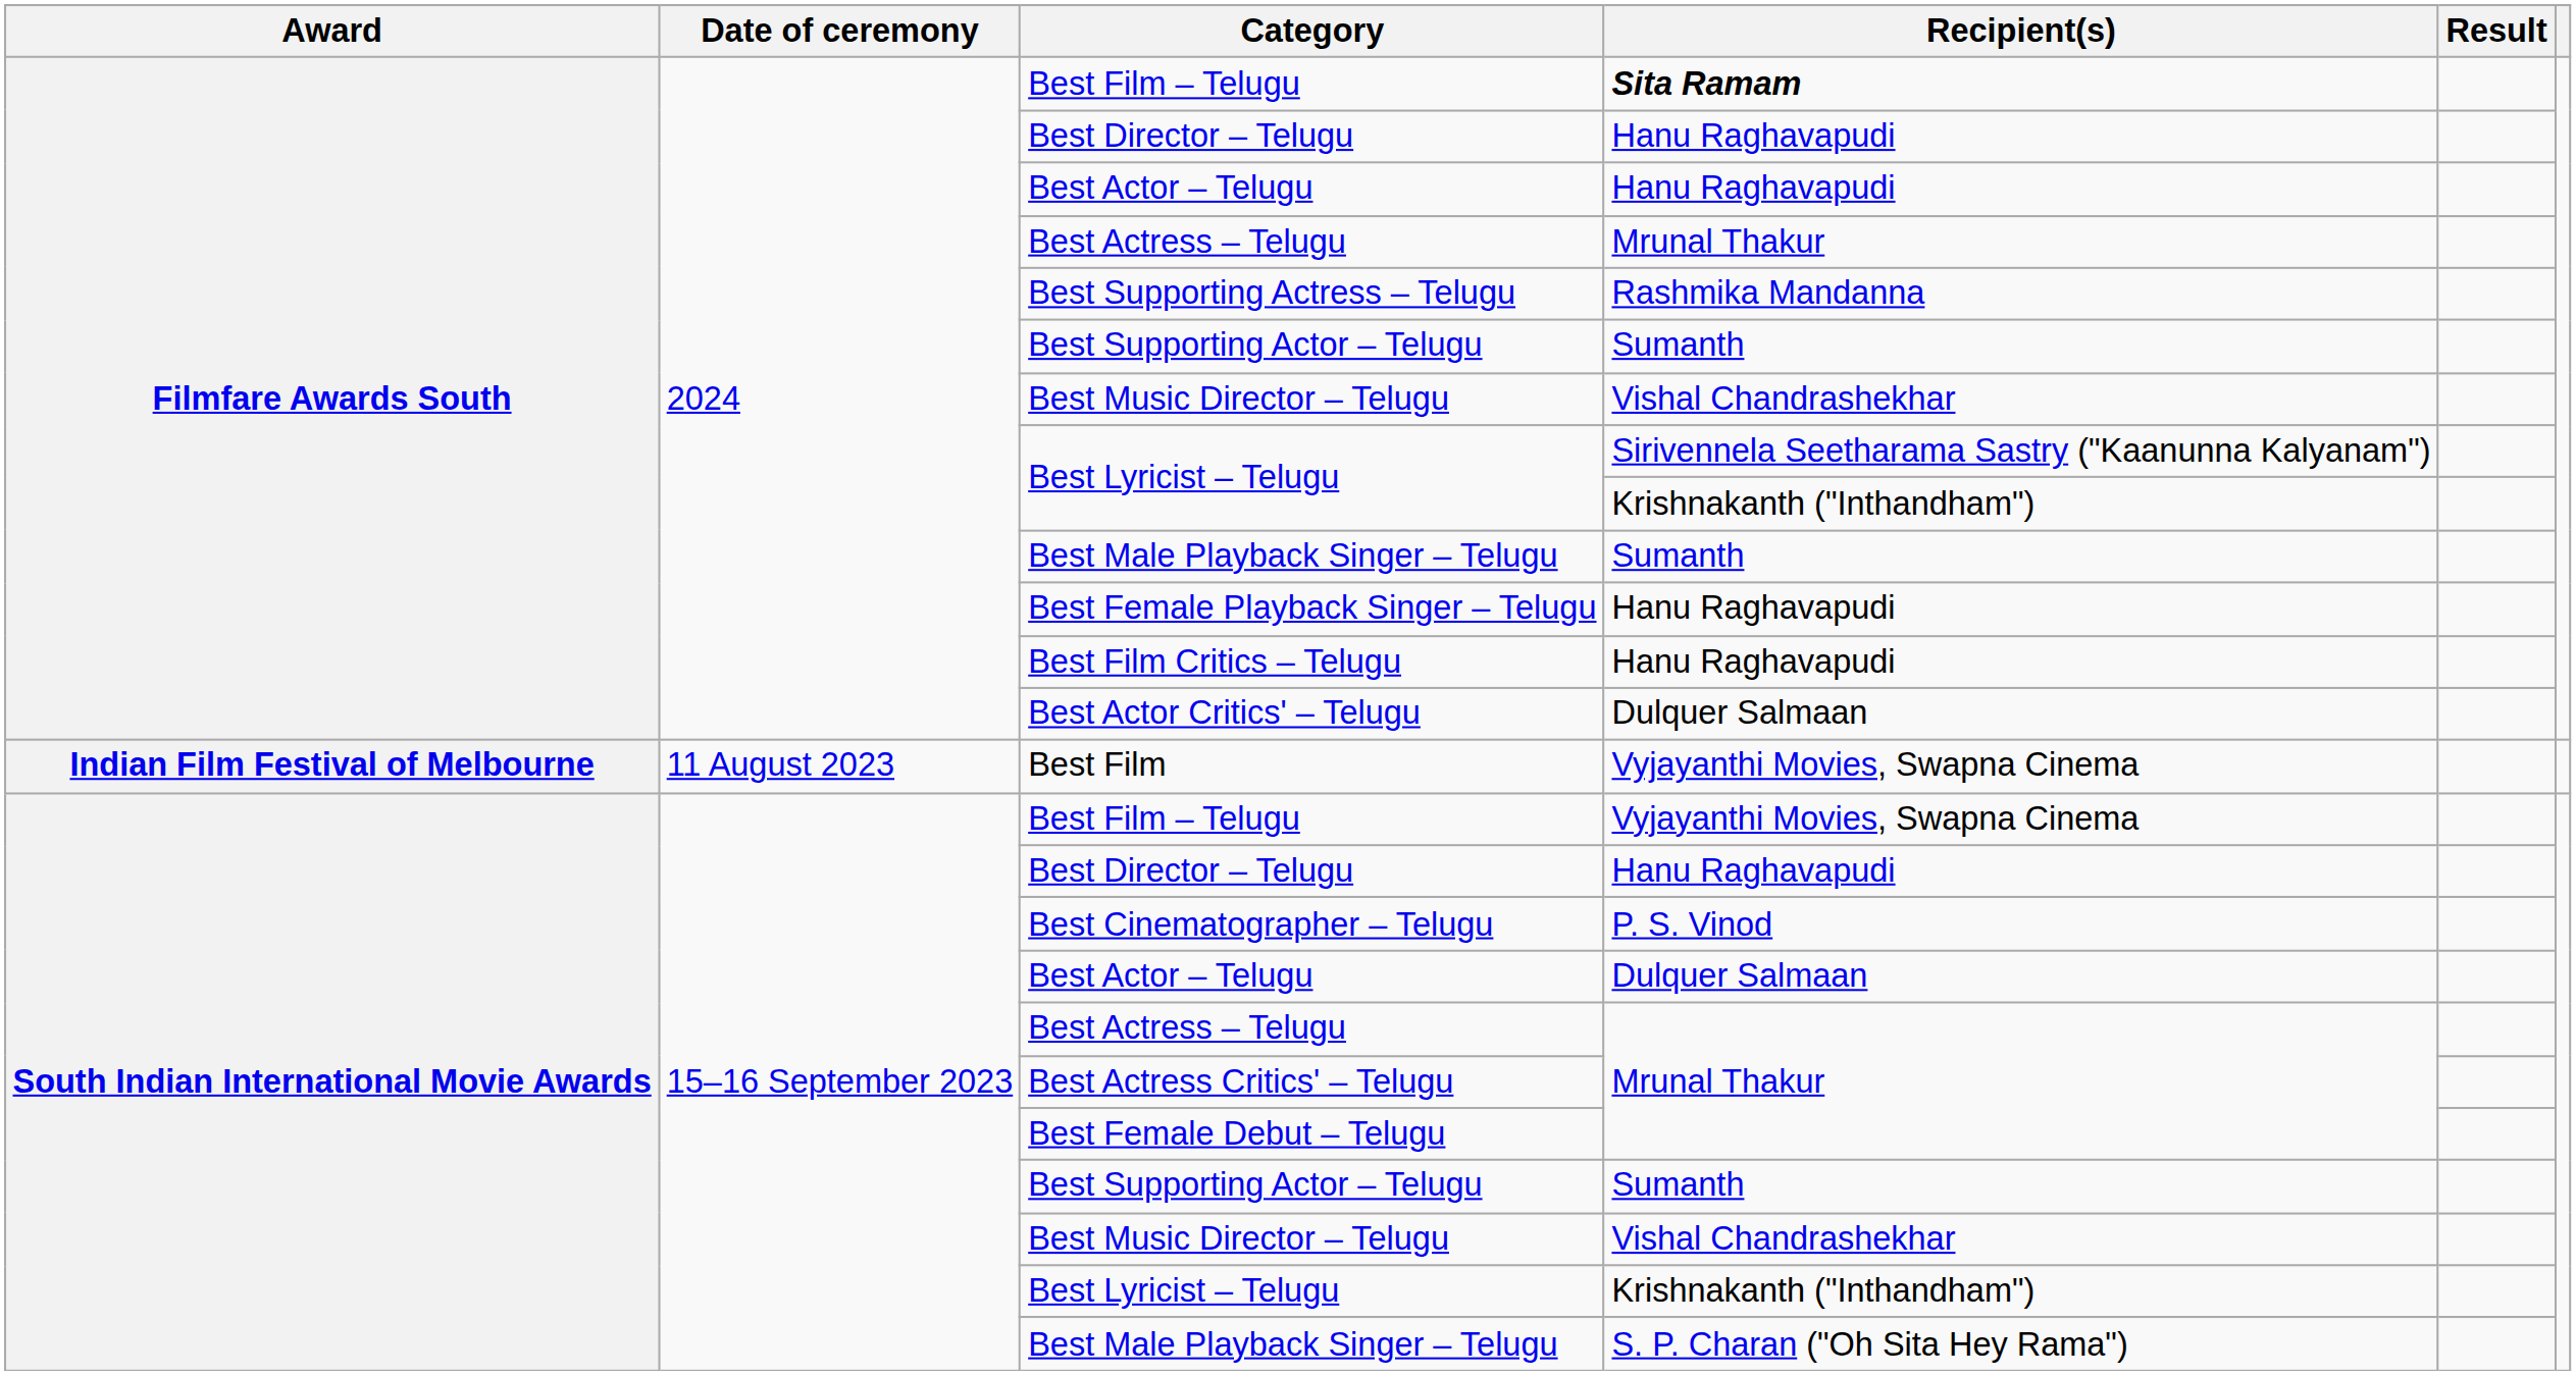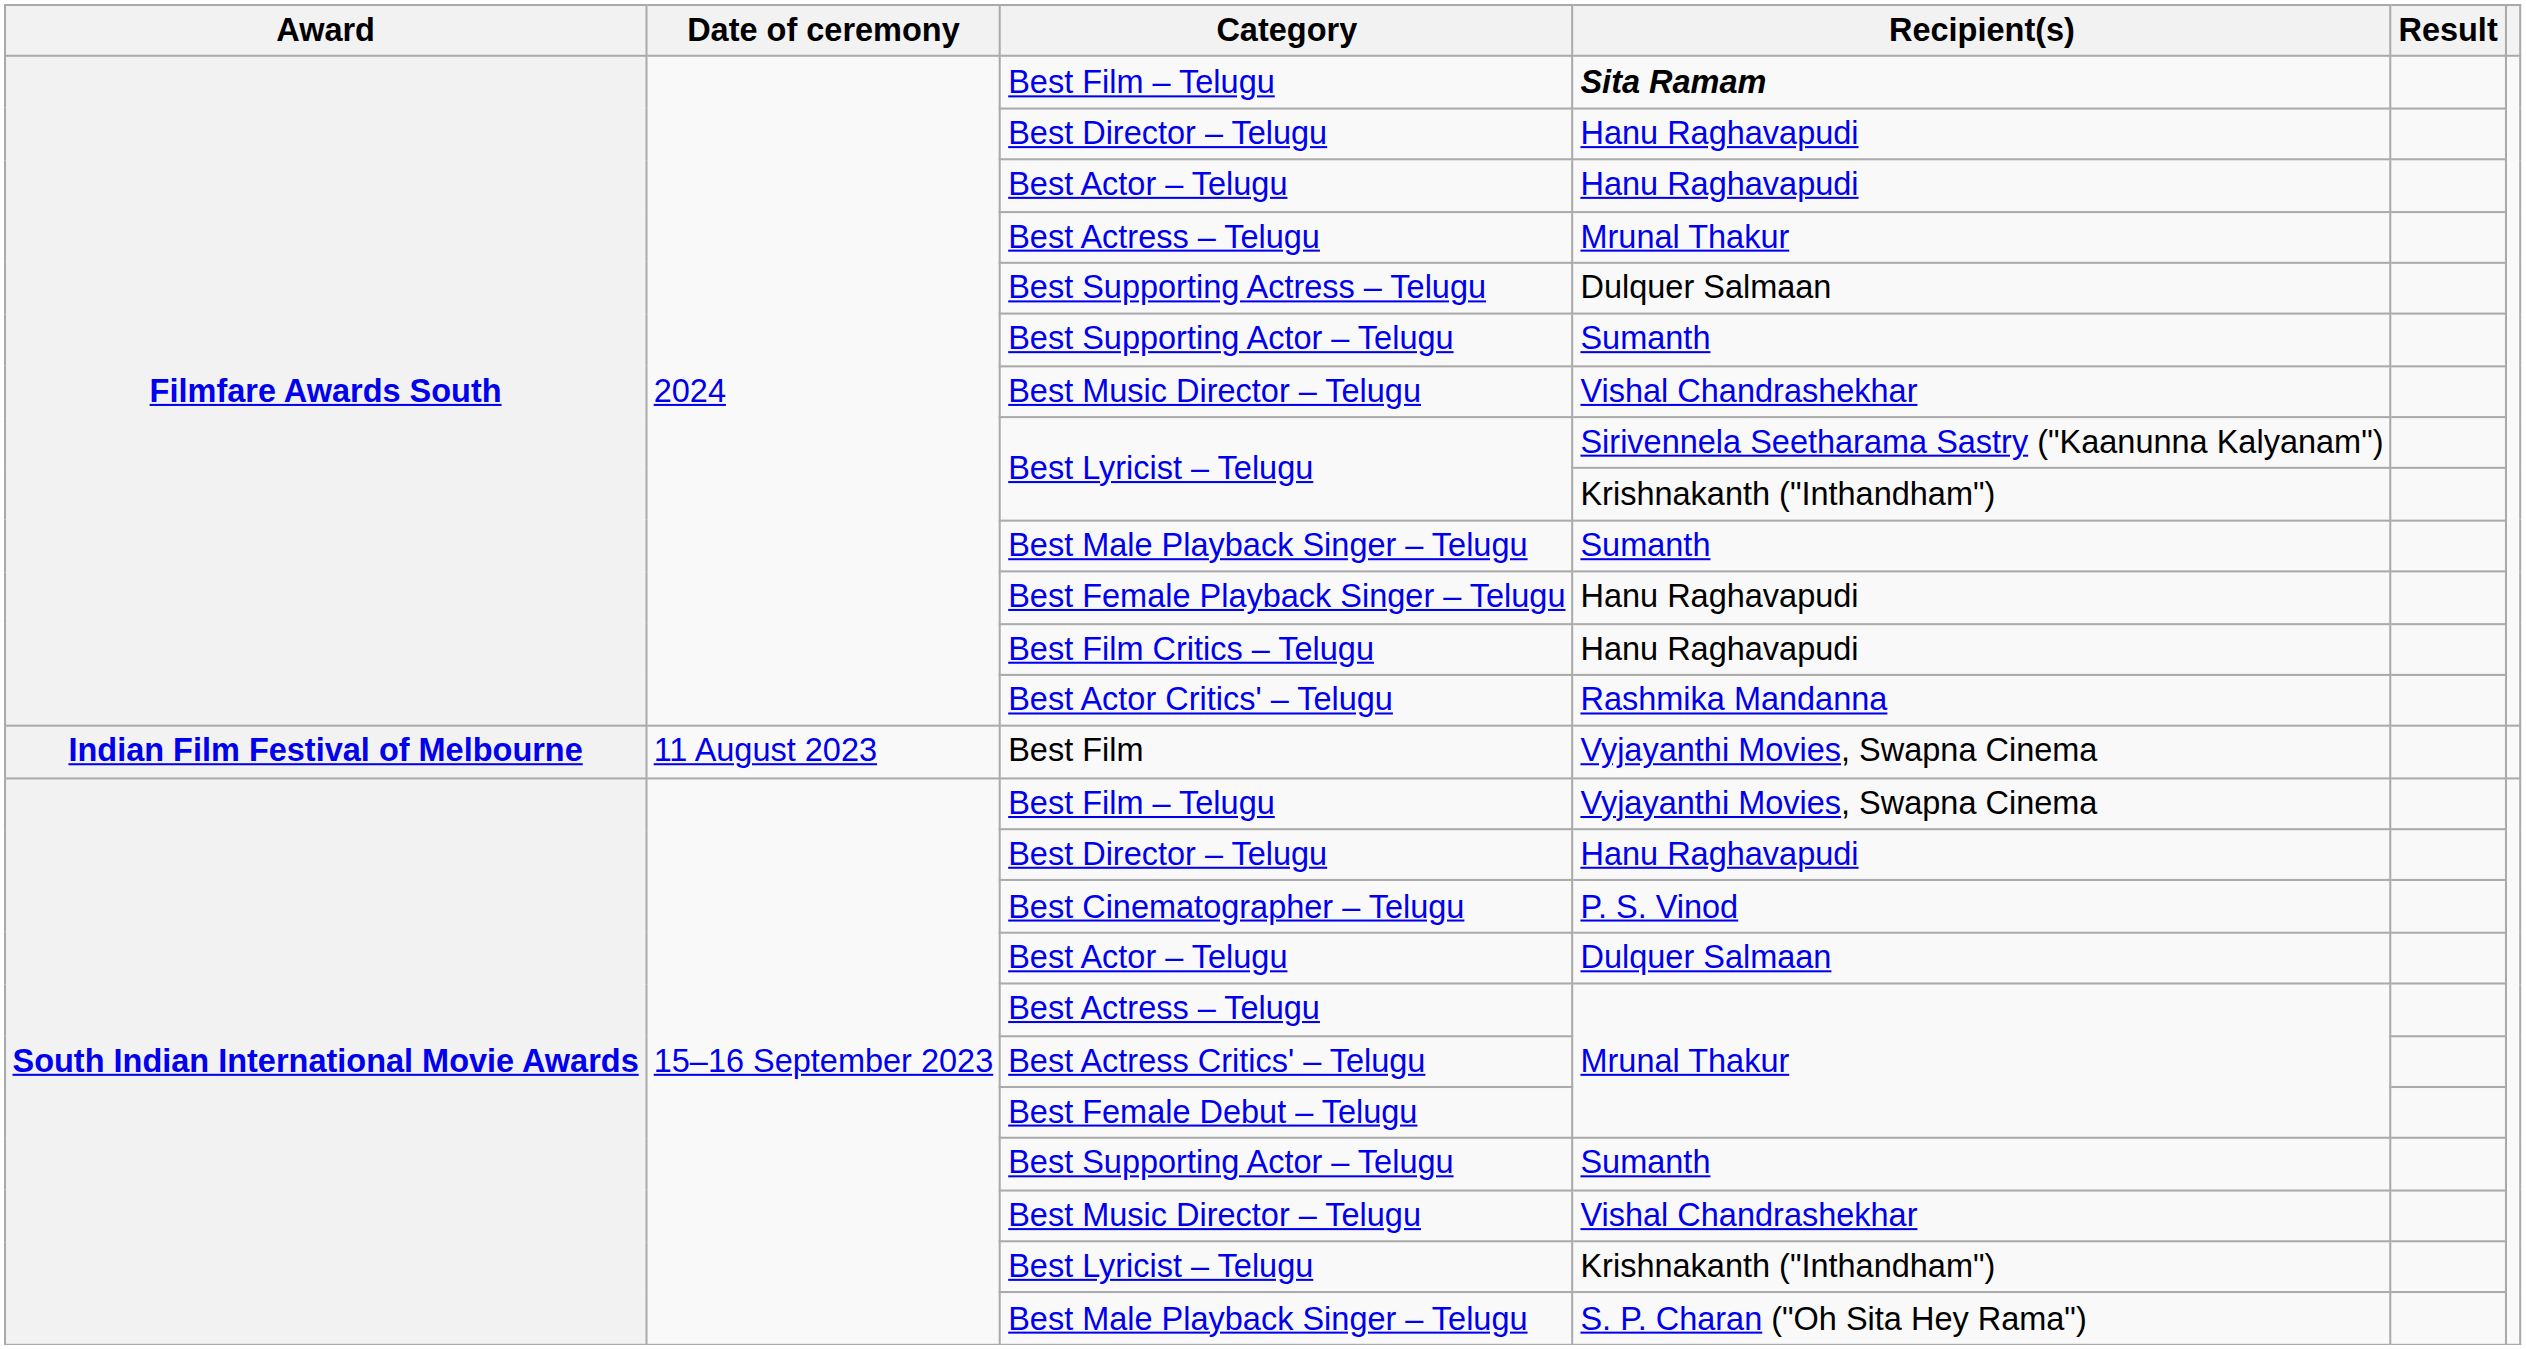Best Supporting Actress – Telugu | Recipient(s): Rashmika Mandanna -> Dulquer Salmaan
Best Actor Critics' – Telugu | Recipient(s): Dulquer Salmaan -> Rashmika Mandanna
